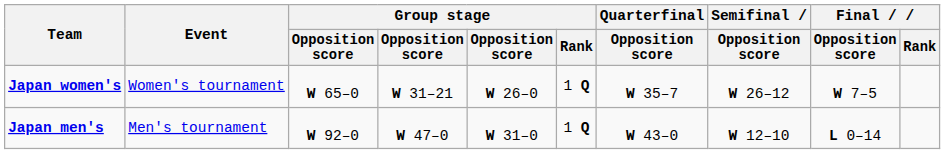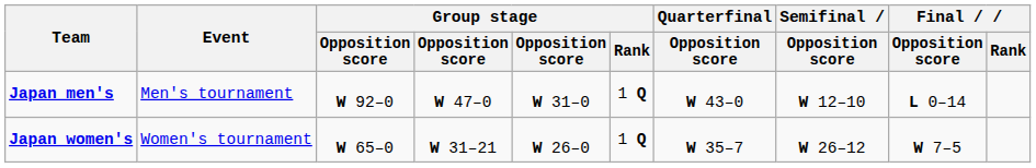rows swapped: Japan men's <-> Japan women's
